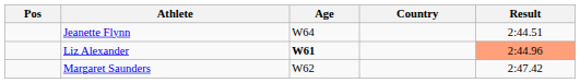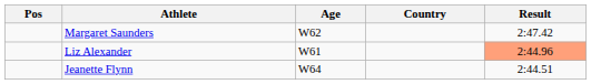rows swapped: Jeanette Flynn <-> Margaret Saunders
Liz Alexander | Age: bold -> normal
